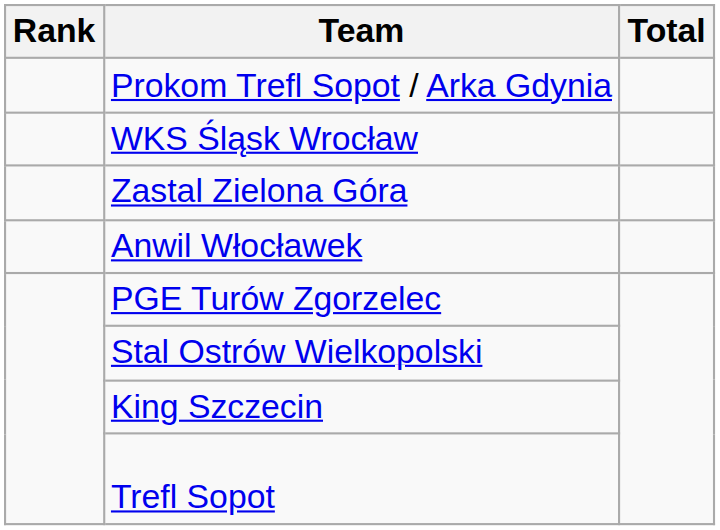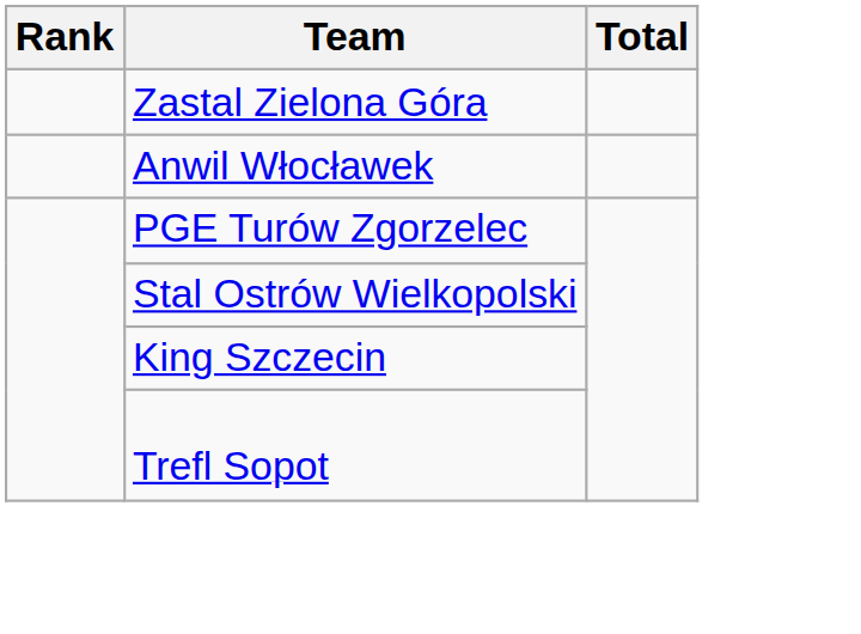- row: Prokom Trefl Sopot / Arka Gdynia
- row: WKS Śląsk Wrocław
